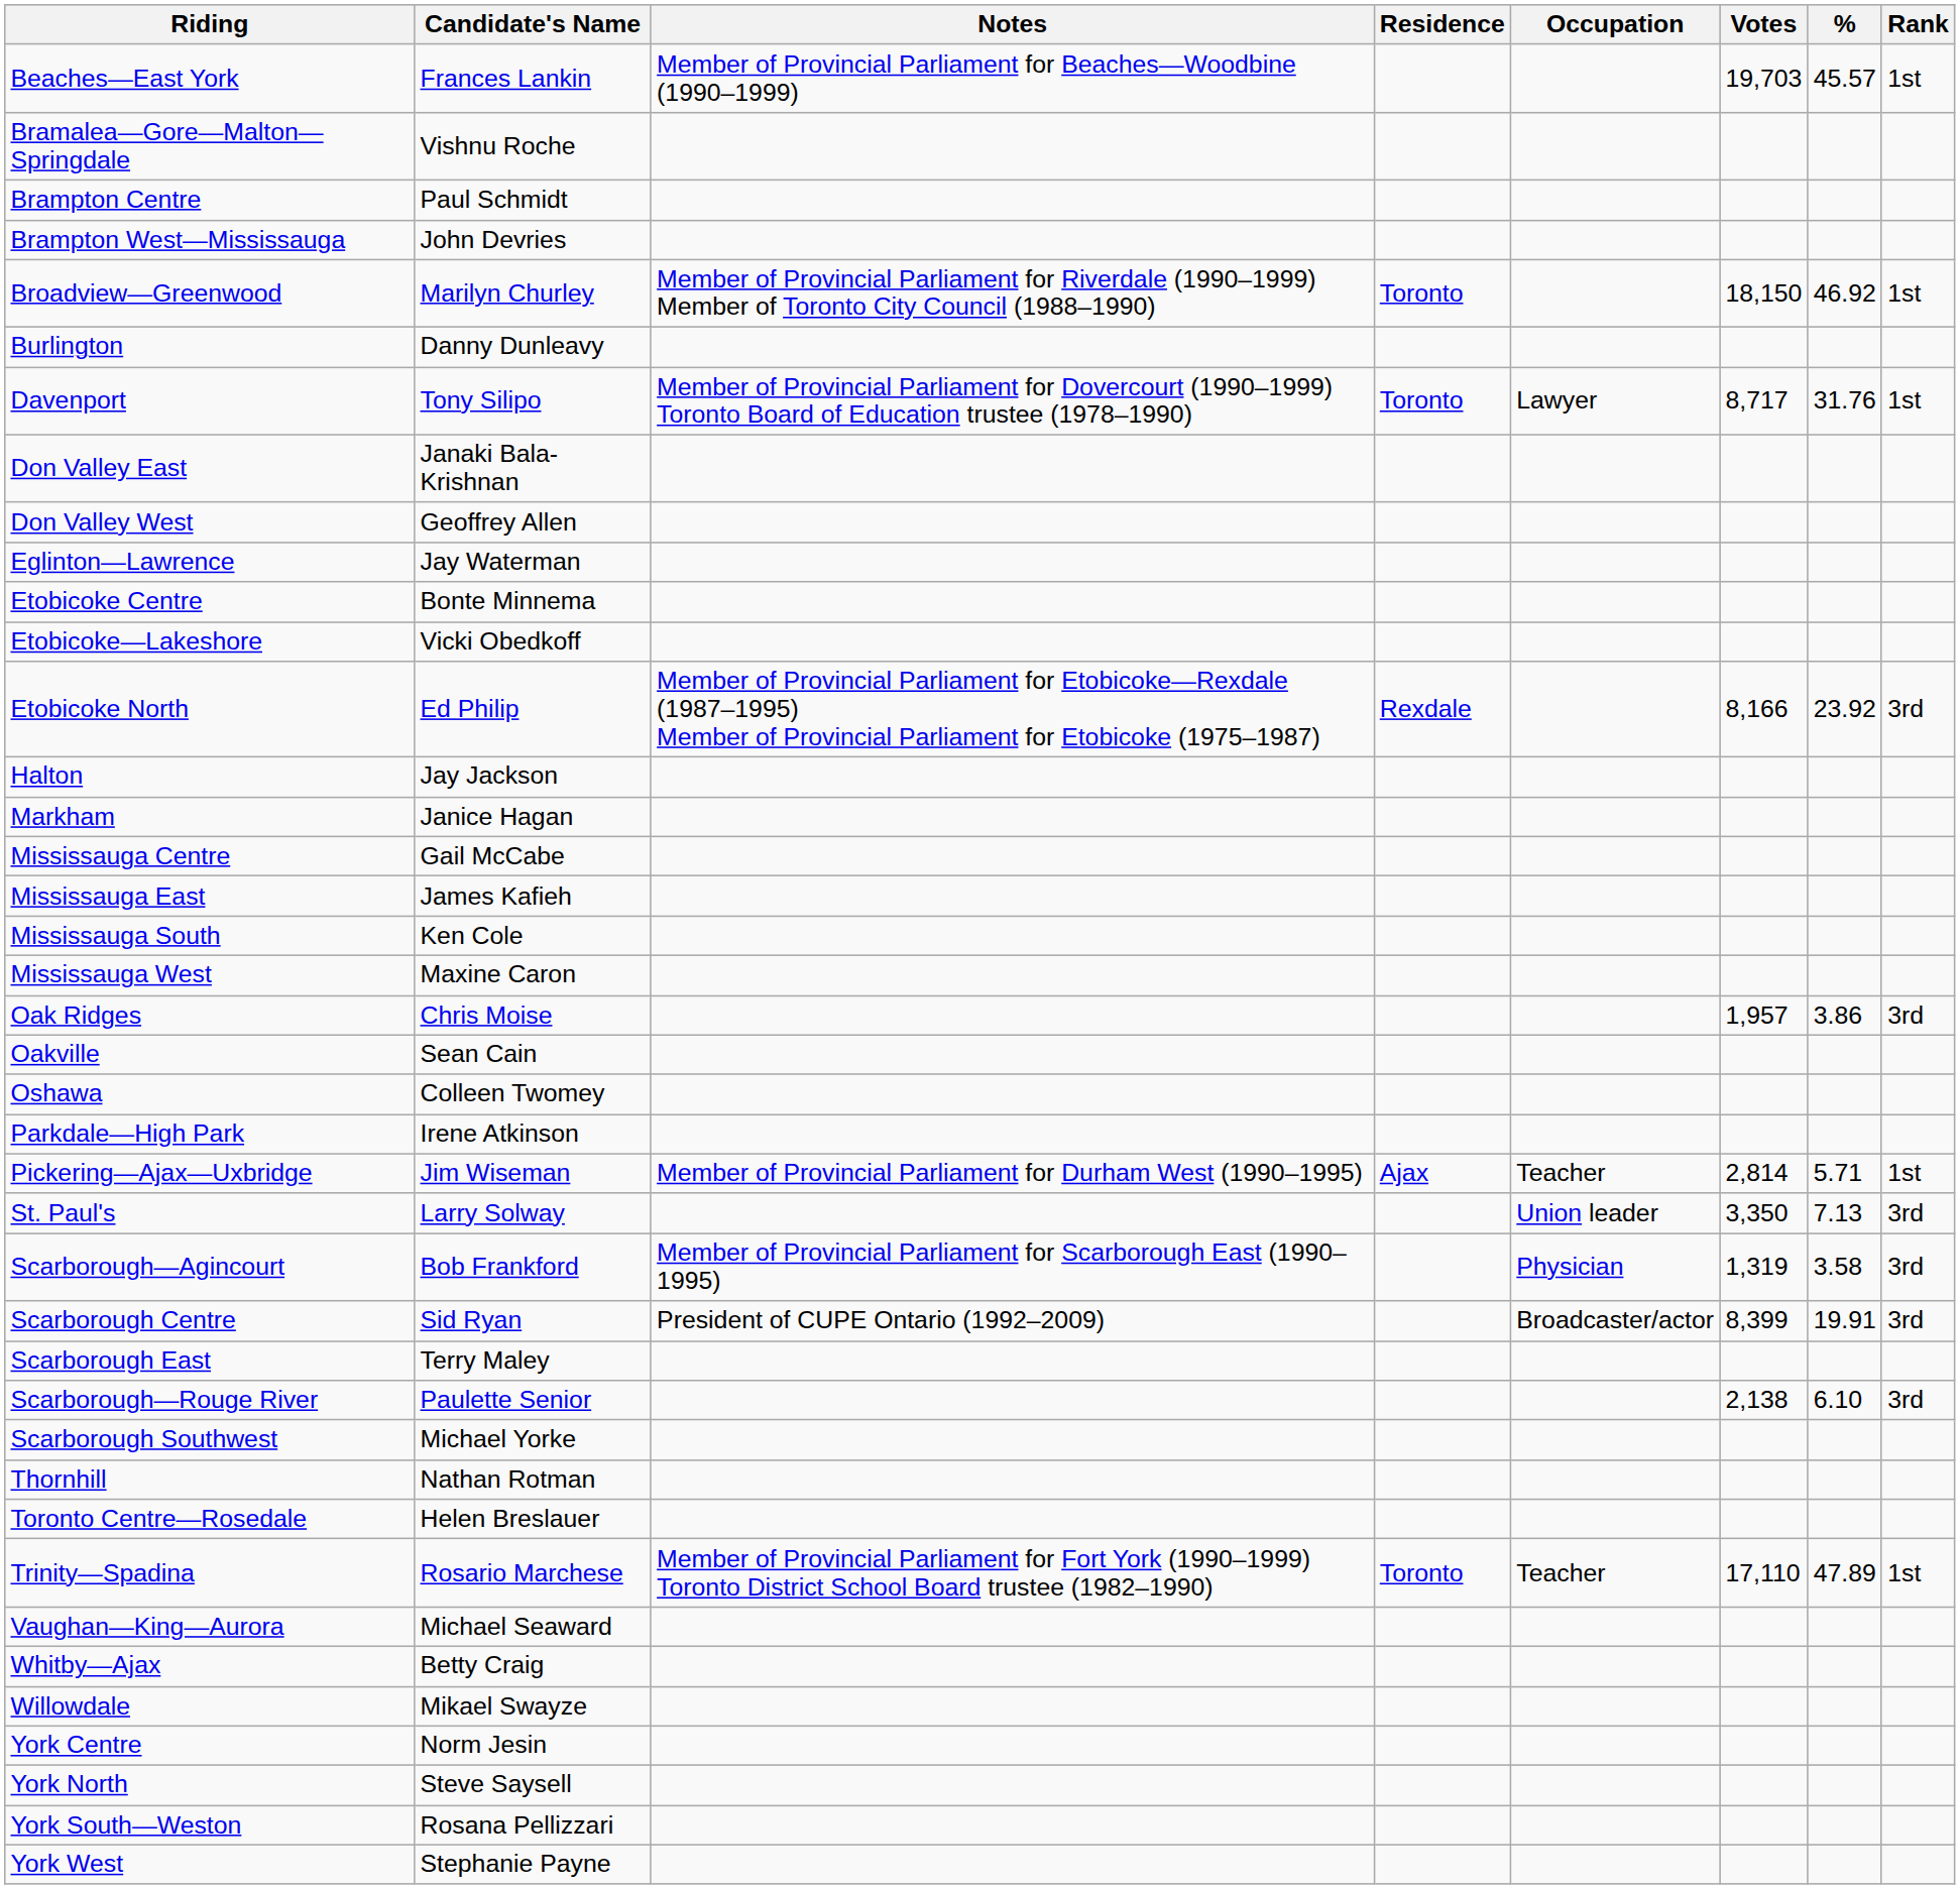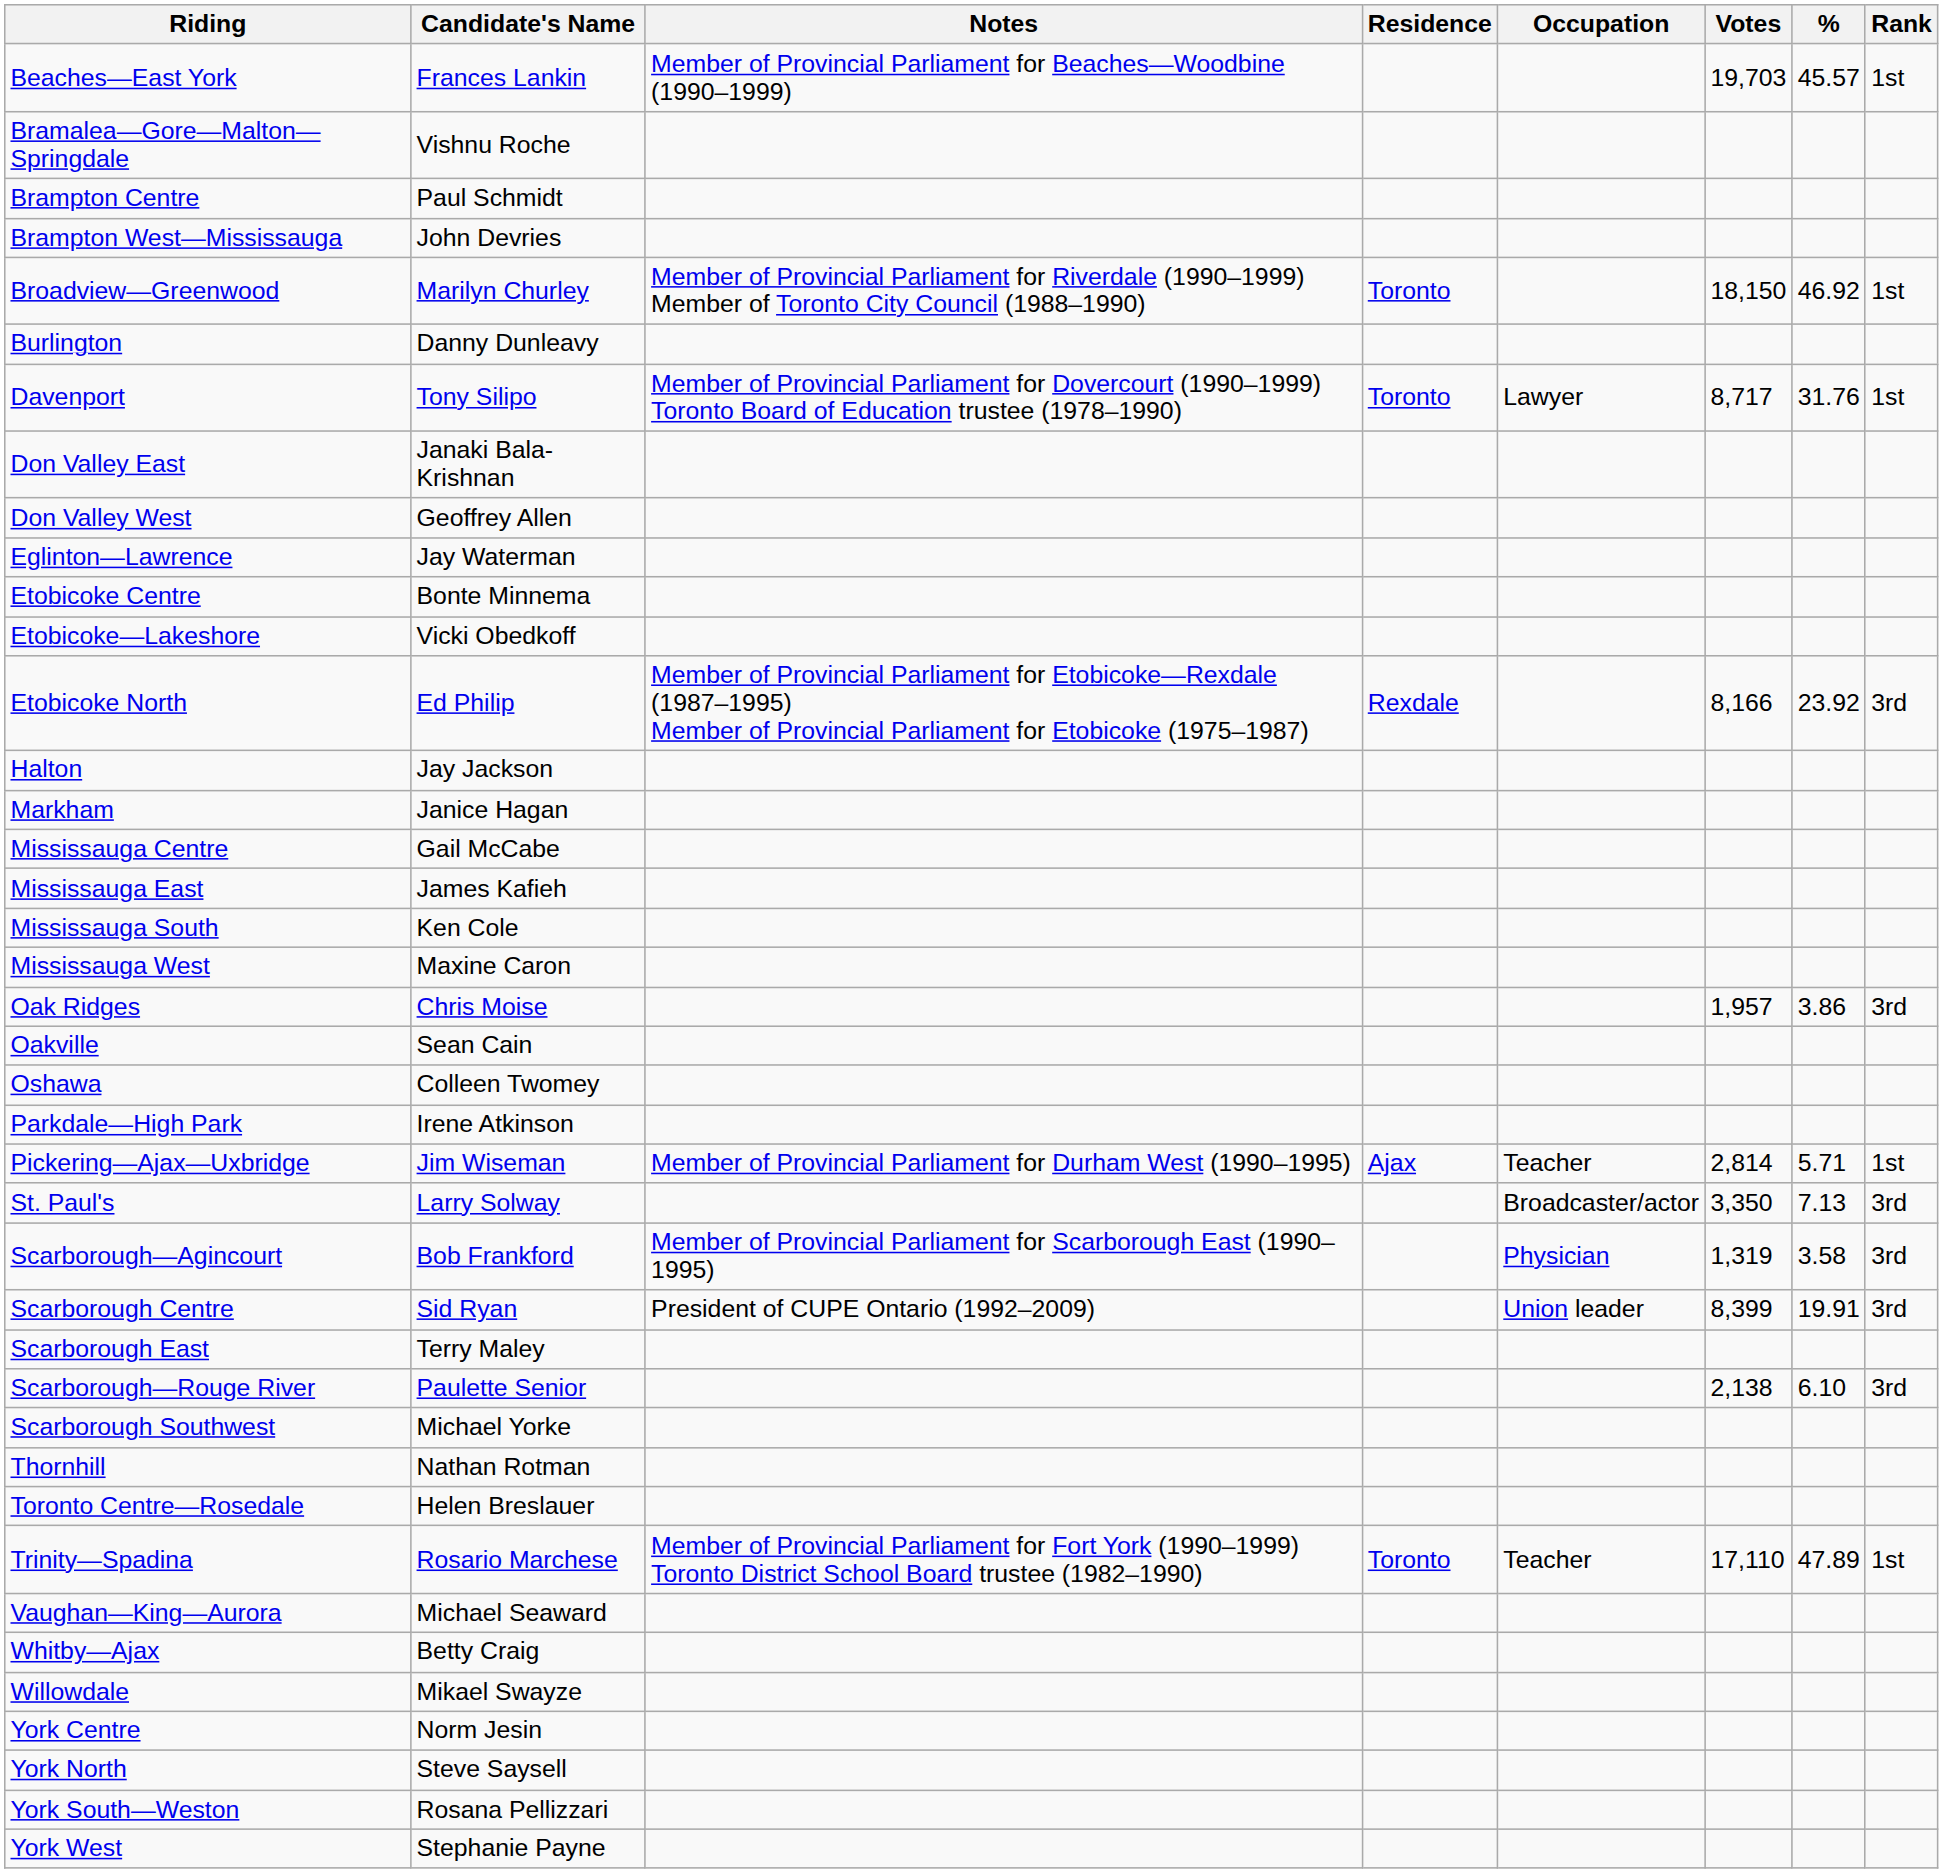St. Paul's | Occupation: Union leader -> Broadcaster/actor
Scarborough Centre | Occupation: Broadcaster/actor -> Union leader
